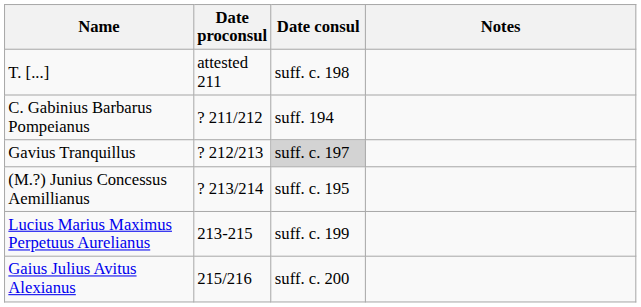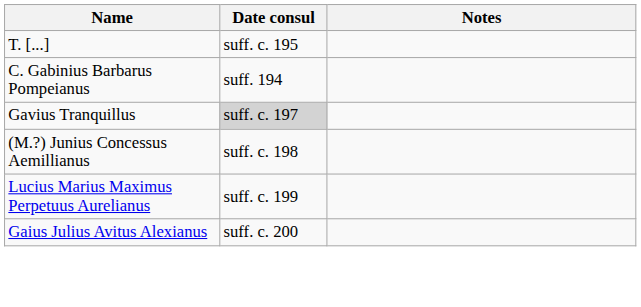- column: Date proconsul | attested 211 | ? 211/212 | ? 212/213 | ? 213/214 | 213-215 | 215/216
T. [...] | Date consul: suff. c. 198 -> suff. c. 195
(M.?) Junius Concessus Aemillianus | Date consul: suff. c. 195 -> suff. c. 198
